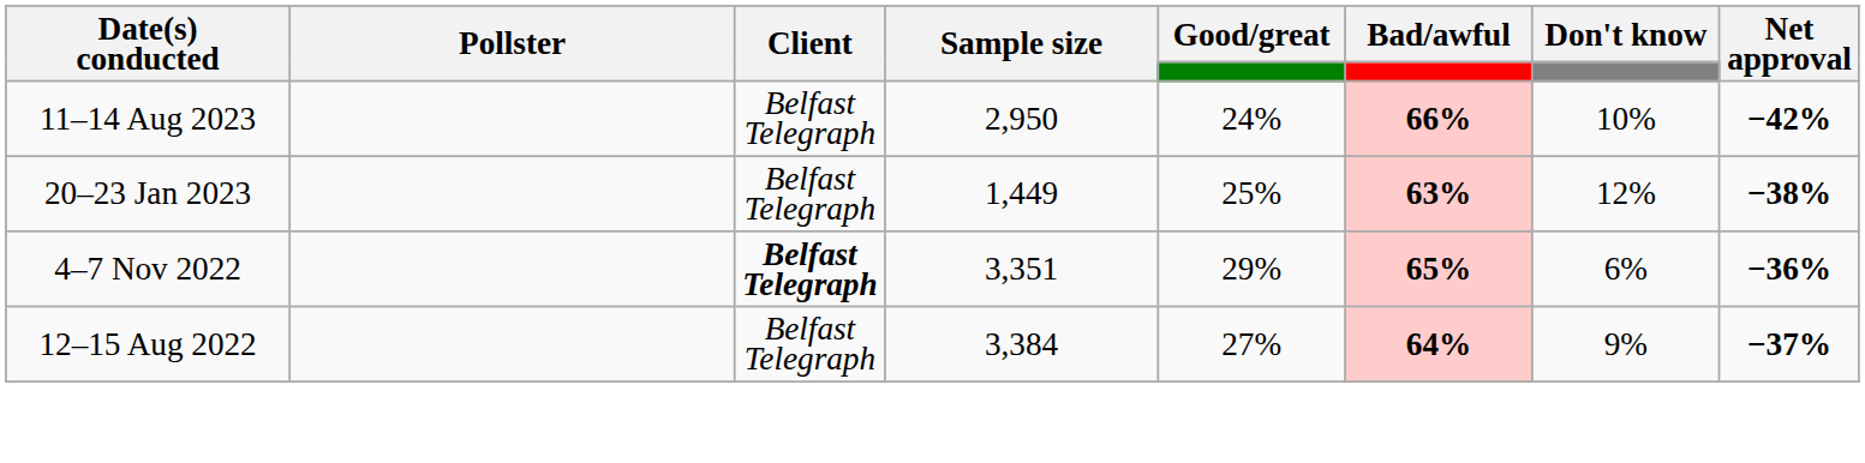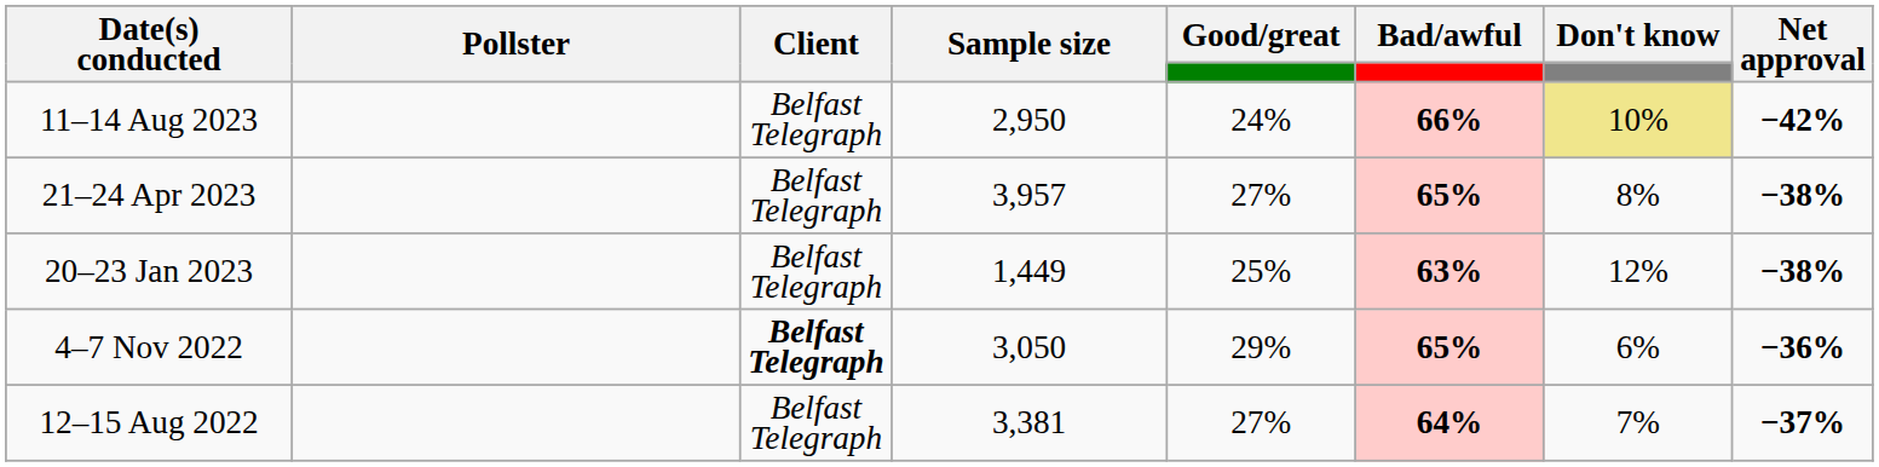11–14 Aug 2023 | Don't know: no background -> khaki background
+ row: 21–24 Apr 2023 | Belfast Telegraph | 3,957 | 27% | 65% | 8% | −38%
4–7 Nov 2022 | Sample size: 3,351 -> 3,050
12–15 Aug 2022 | Sample size: 3,384 -> 3,381
12–15 Aug 2022 | Don't know: 9% -> 7%
